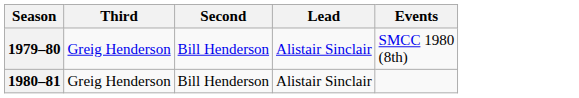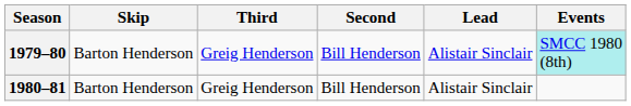+ column: Skip | Barton Henderson | Barton Henderson
1979–80 | Events: no background -> paleturquoise background
